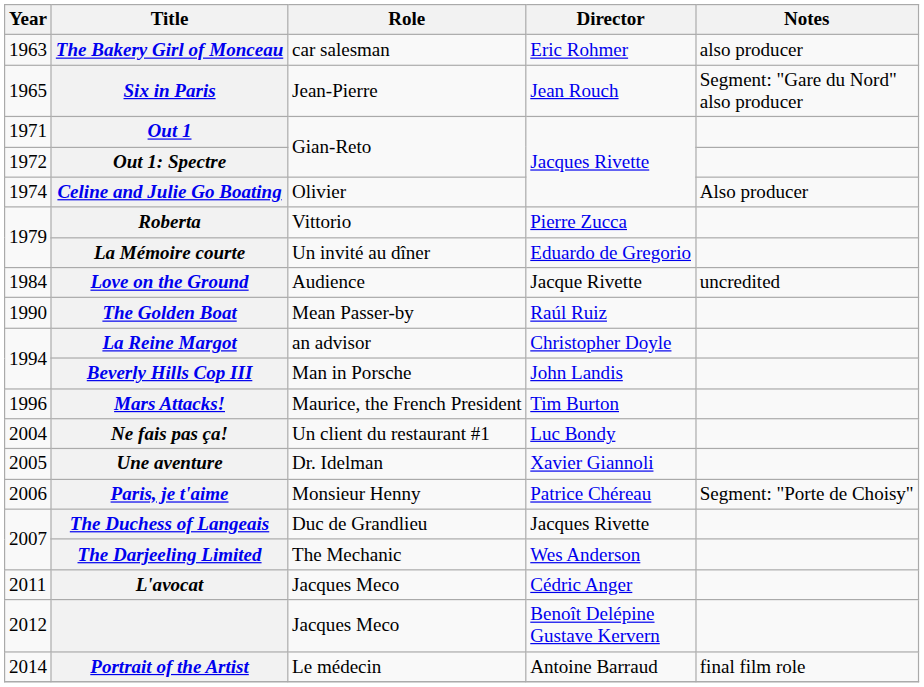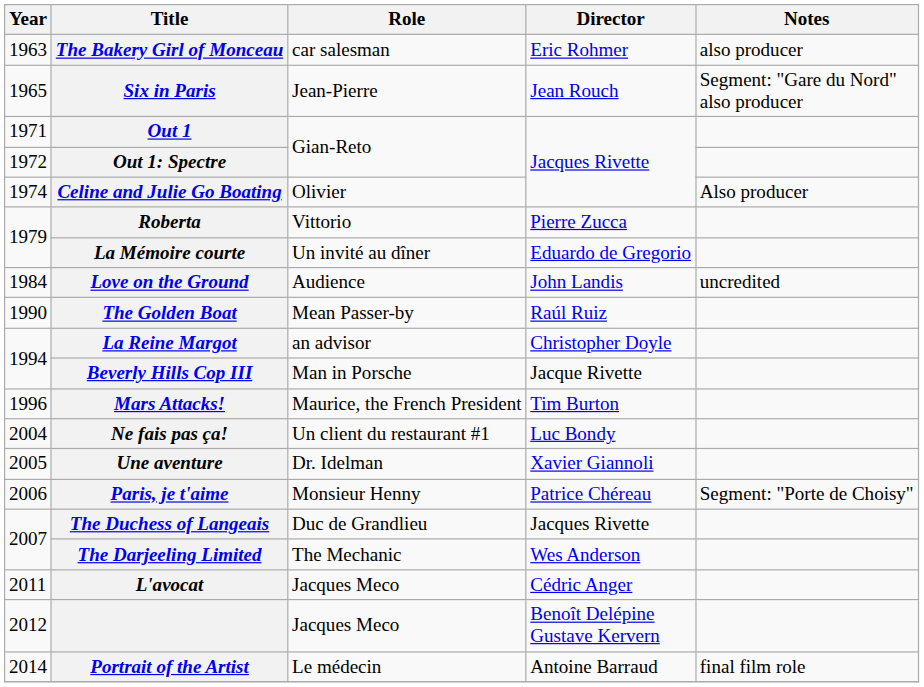Love on the Ground | Director: Jacque Rivette -> John Landis
Beverly Hills Cop III | Director: John Landis -> Jacque Rivette
